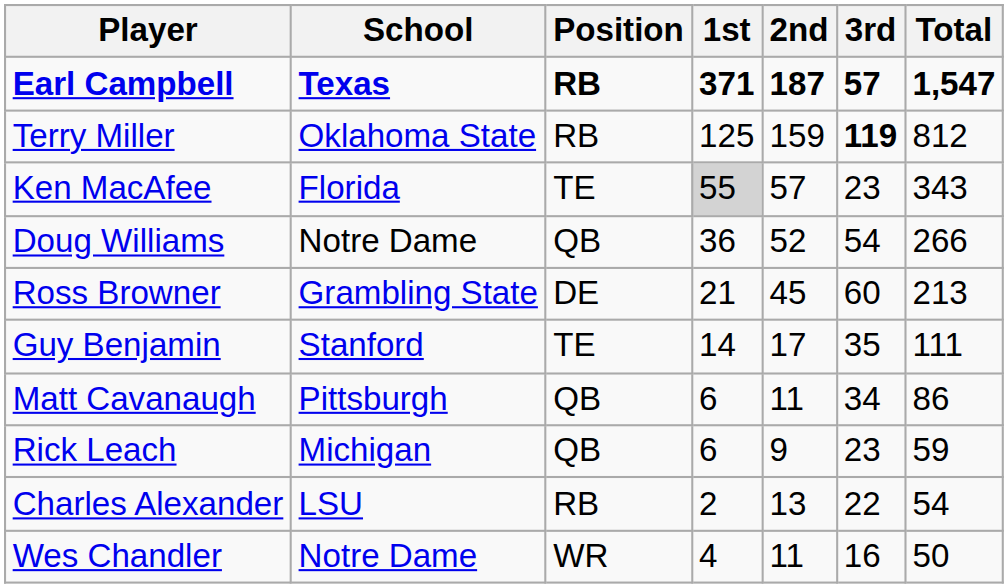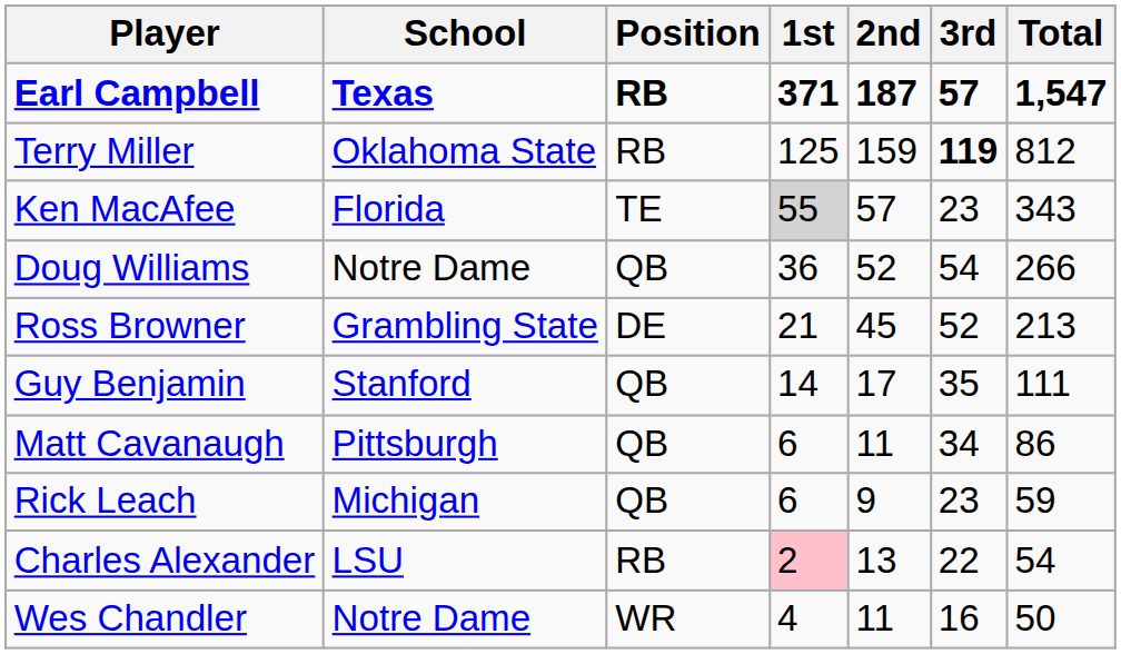Ross Browner | 3rd: 60 -> 52
Guy Benjamin | Position: TE -> QB
Charles Alexander | 1st: no background -> pink background
